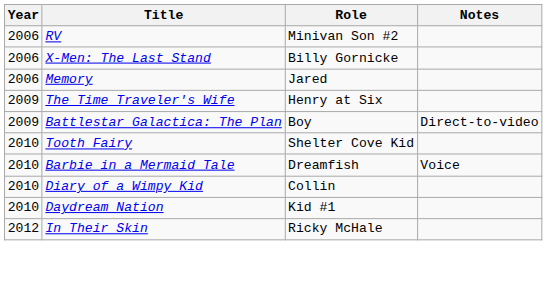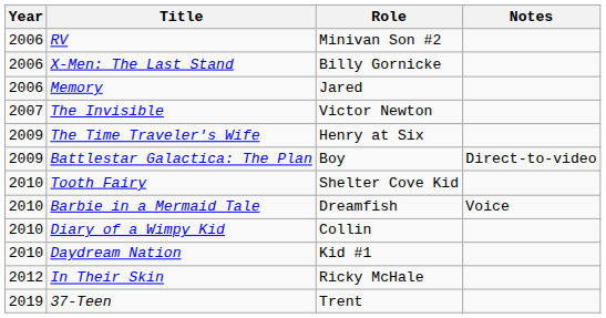+ row: 2007 | The Invisible | Victor Newton
+ row: 2019 | 37-Teen | Trent
